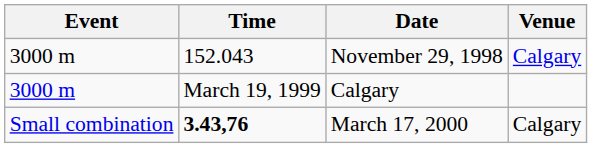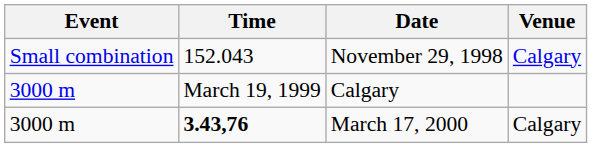November 29, 1998 | Event: 3000 m -> Small combination
March 17, 2000 | Event: Small combination -> 3000 m
